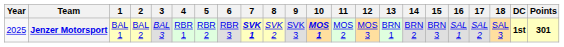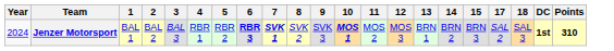- column: 16 | SAL 1
Jenzer Motorsport | Year: 2025 -> 2024
Jenzer Motorsport | 6: normal -> bold
Jenzer Motorsport | Points: 301 -> 310
